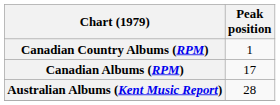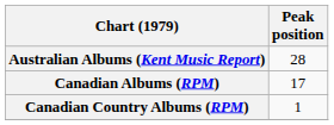rows swapped: Australian Albums (Kent Music Report) <-> Canadian Country Albums (RPM)
